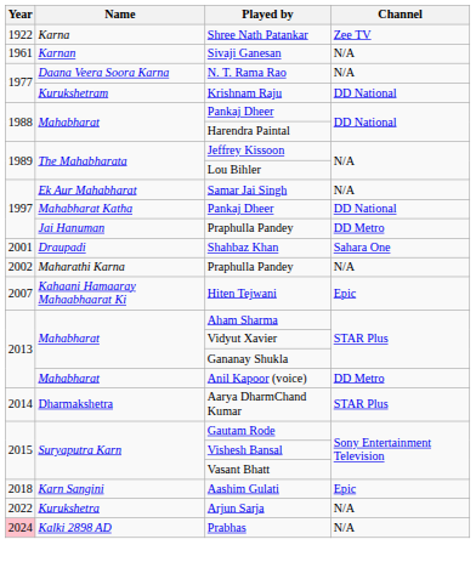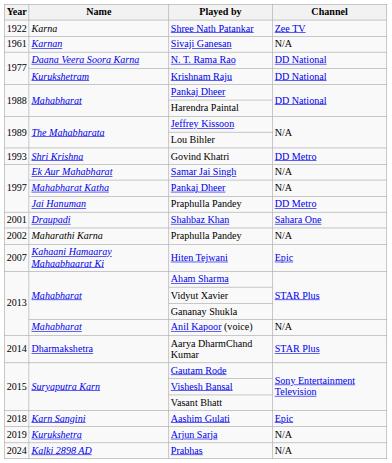N. T. Rama Rao | Channel: N/A -> DD National
+ row: 1993 | Shri Krishna | Govind Khatri | DD Metro
Mahabharat Katha / Pankaj Dheer | Channel: DD National -> N/A
Anil Kapoor (voice) | Channel: DD Metro -> N/A
Arjun Sarja | Year: 2022 -> 2019
Prabhas | Year: pink background -> no background
